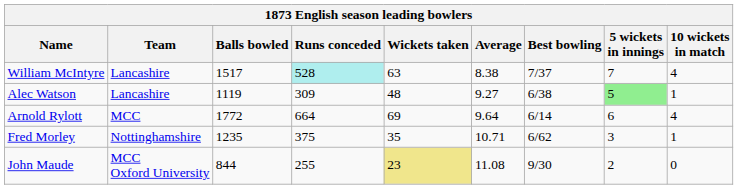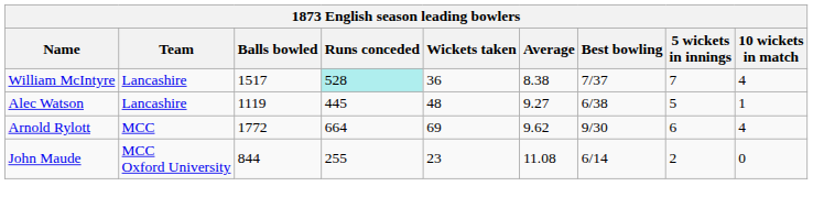William McIntyre | Wickets taken: 63 -> 36
Alec Watson | Runs conceded: 309 -> 445
Alec Watson | 5 wickets in innings: lightgreen background -> no background
Arnold Rylott | Average: 9.64 -> 9.62
Arnold Rylott | Best bowling: 6/14 -> 9/30
- row: Fred Morley | Nottinghamshire | 1235 | 375 | 35 | 10.71 | 6/62 | 3 | 1
John Maude | Wickets taken: khaki background -> no background
John Maude | Best bowling: 9/30 -> 6/14
